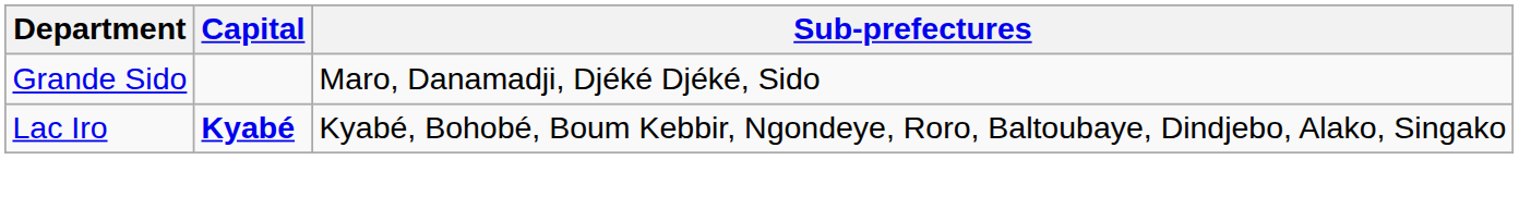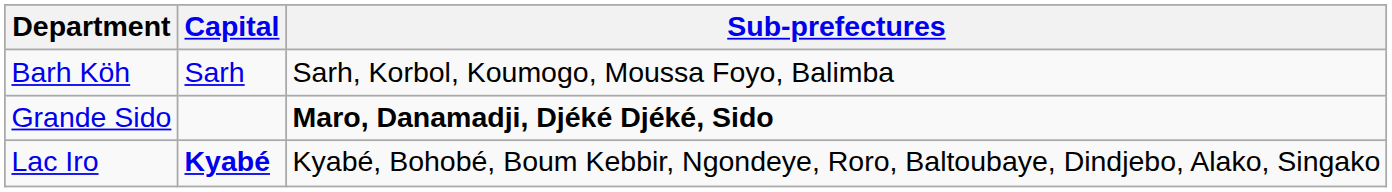+ row: Barh Köh | Sarh | Sarh, Korbol, Koumogo, Moussa Foyo, Balimba
Grande Sido | Sub-prefectures: normal -> bold
